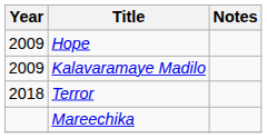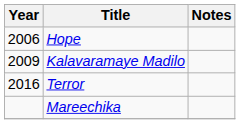Hope | Year: 2009 -> 2006
Terror | Year: 2018 -> 2016
